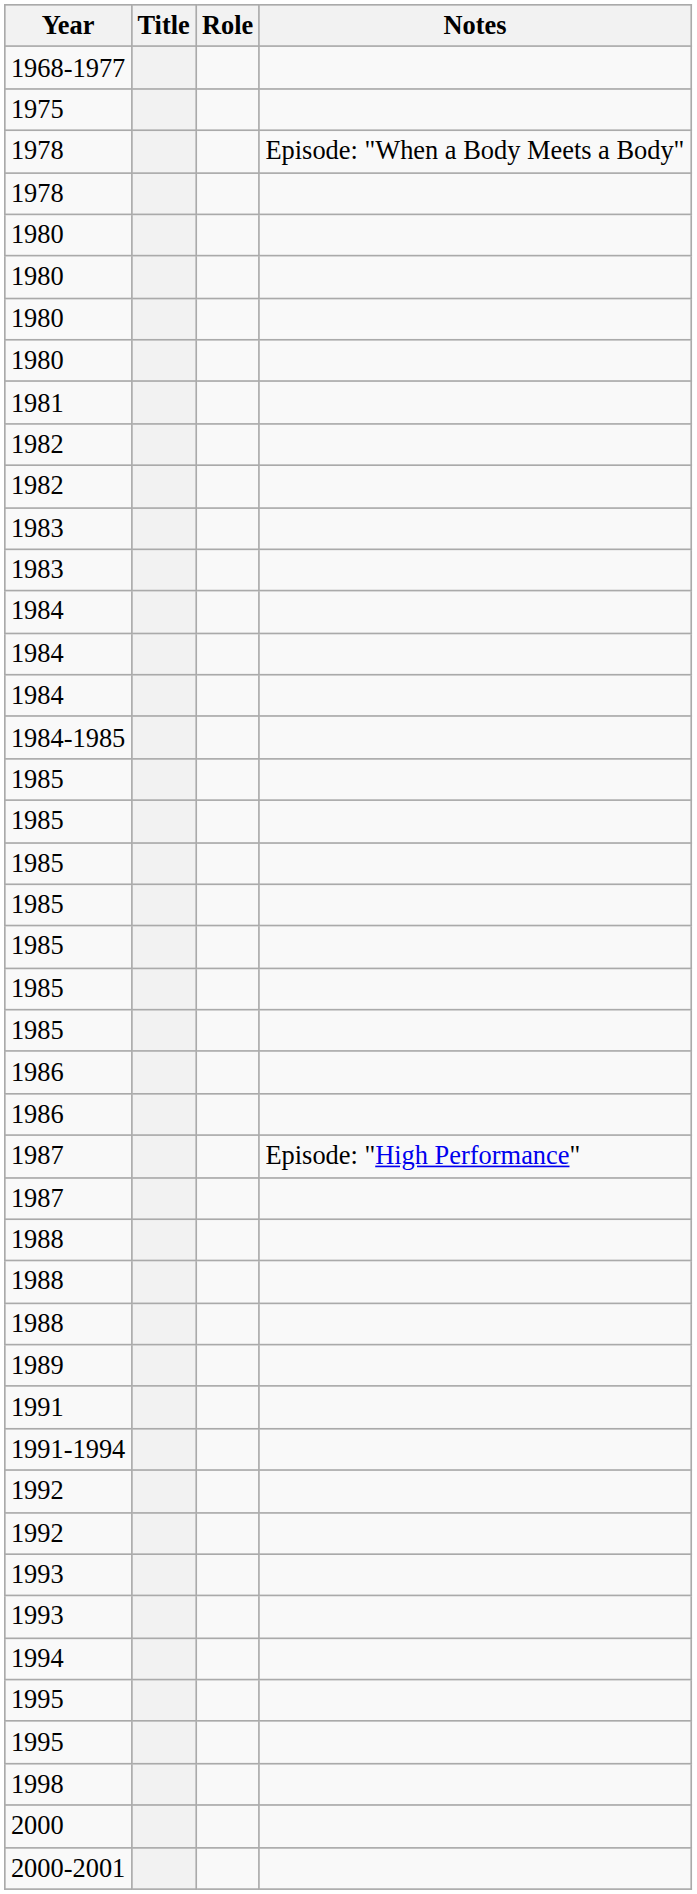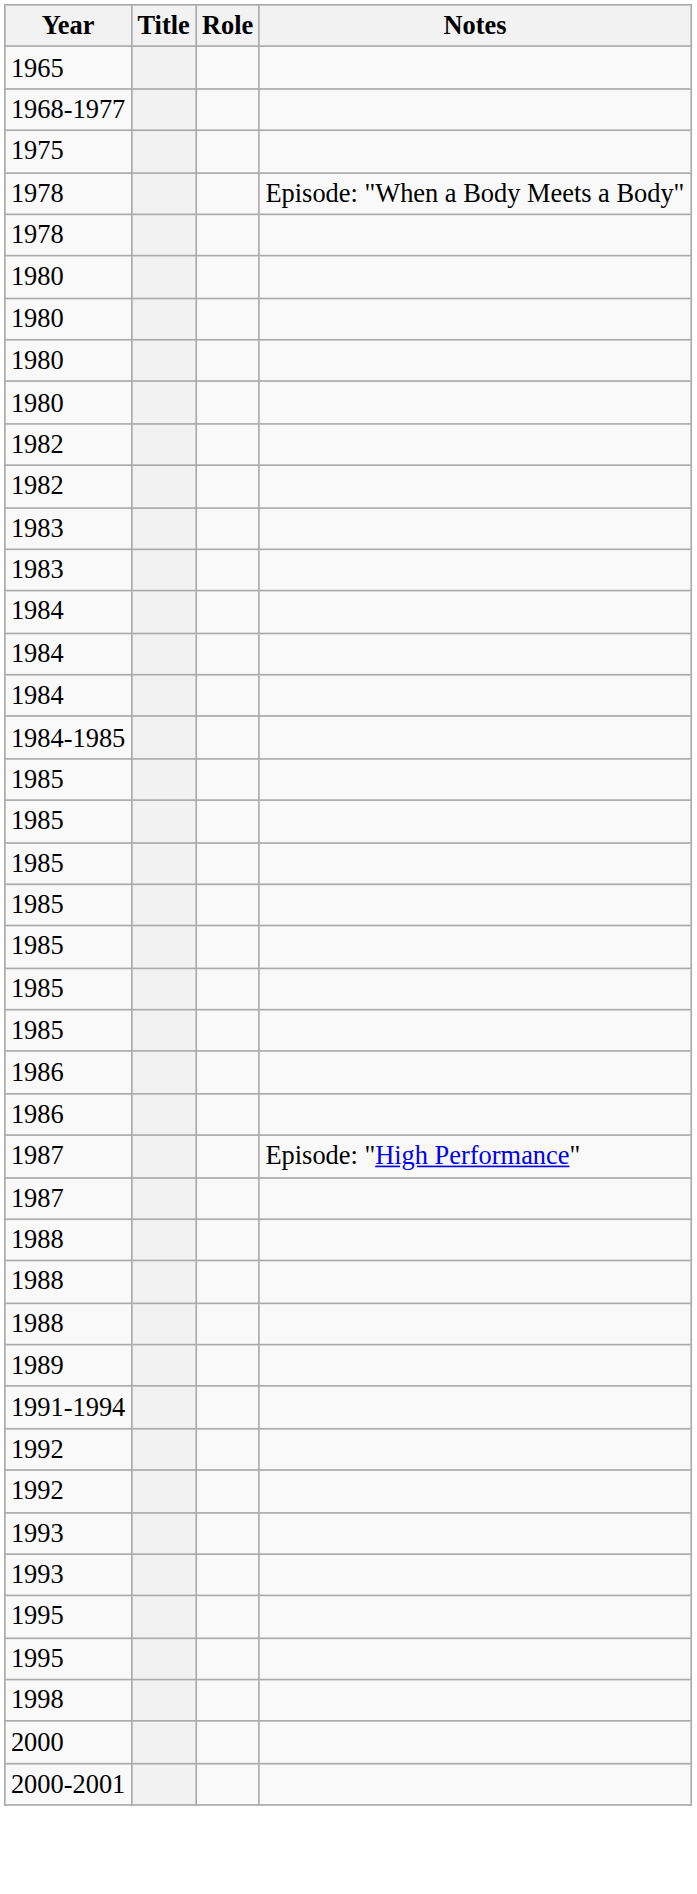+ row: 1965
- row: 1981
- row: 1991
- row: 1994
